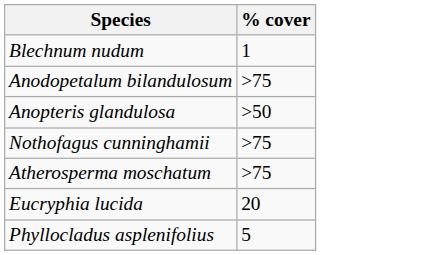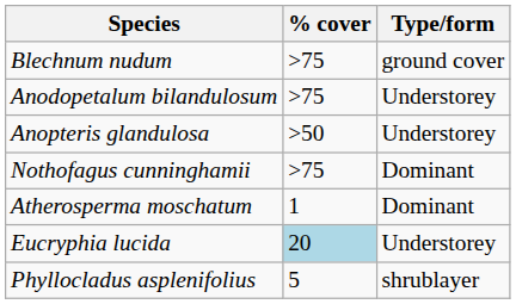+ column: Type/form | ground cover | Understorey | Understorey | Dominant | Dominant | Understorey | shrublayer
Blechnum nudum | % cover: 1 -> >75
Atherosperma moschatum | % cover: >75 -> 1
Eucryphia lucida | % cover: no background -> lightblue background
